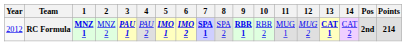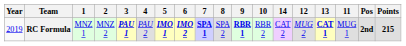columns swapped: 11 <-> 14
RC Formula | Year: 2012 -> 2019
RC Formula | 1: bold -> normal
RC Formula | Points: 214 -> 215
